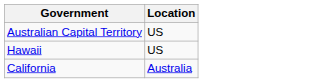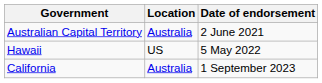+ column: Date of endorsement | 2 June 2021 | 5 May 2022 | 1 September 2023
Australian Capital Territory | Location: US -> Australia
